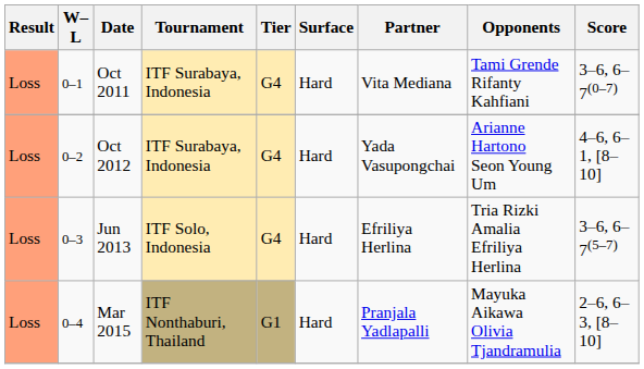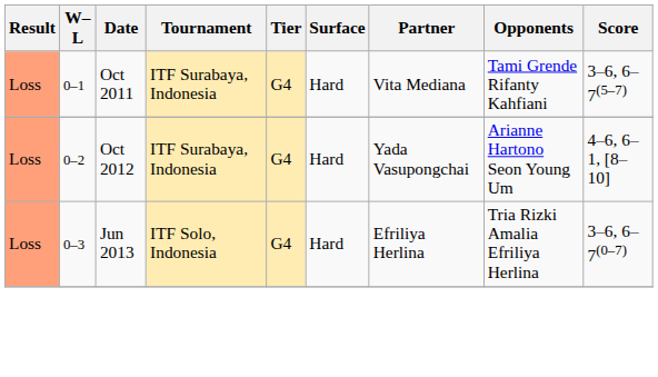Oct 2011 | Score: 3–6, 6–7(0–7) -> 3–6, 6–7(5–7)
Jun 2013 | Score: 3–6, 6–7(5–7) -> 3–6, 6–7(0–7)
- row: Loss | 0–4 | Mar 2015 | ITF Nonthaburi, Thailand | G1 | Hard | Pranjala Yadlapalli | Mayuka Aikawa Olivia Tjandramulia | 2–6, 6–3, [8–10]
